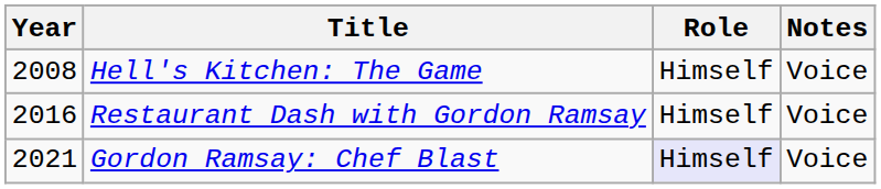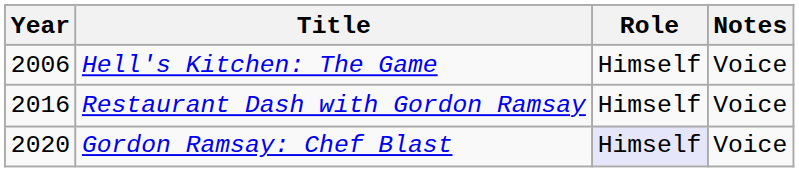Hell's Kitchen: The Game | Year: 2008 -> 2006
Gordon Ramsay: Chef Blast | Year: 2021 -> 2020
